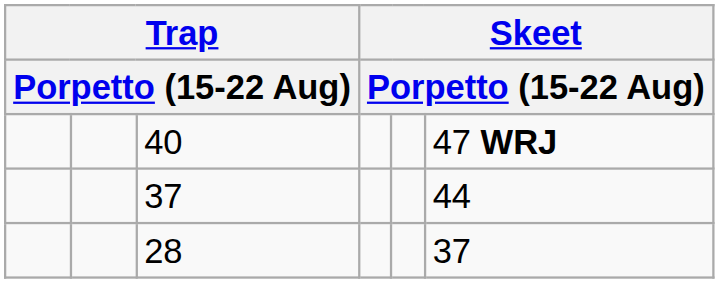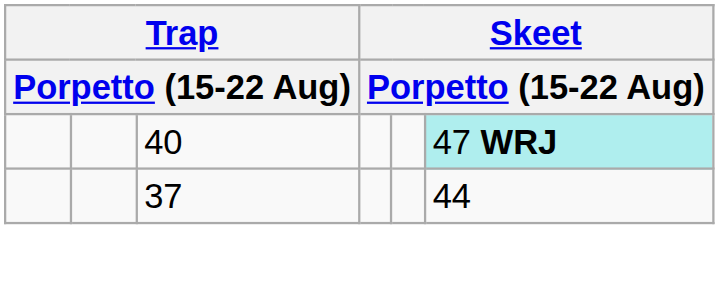40 | column 6: no background -> paleturquoise background
- row: 28 | 37
